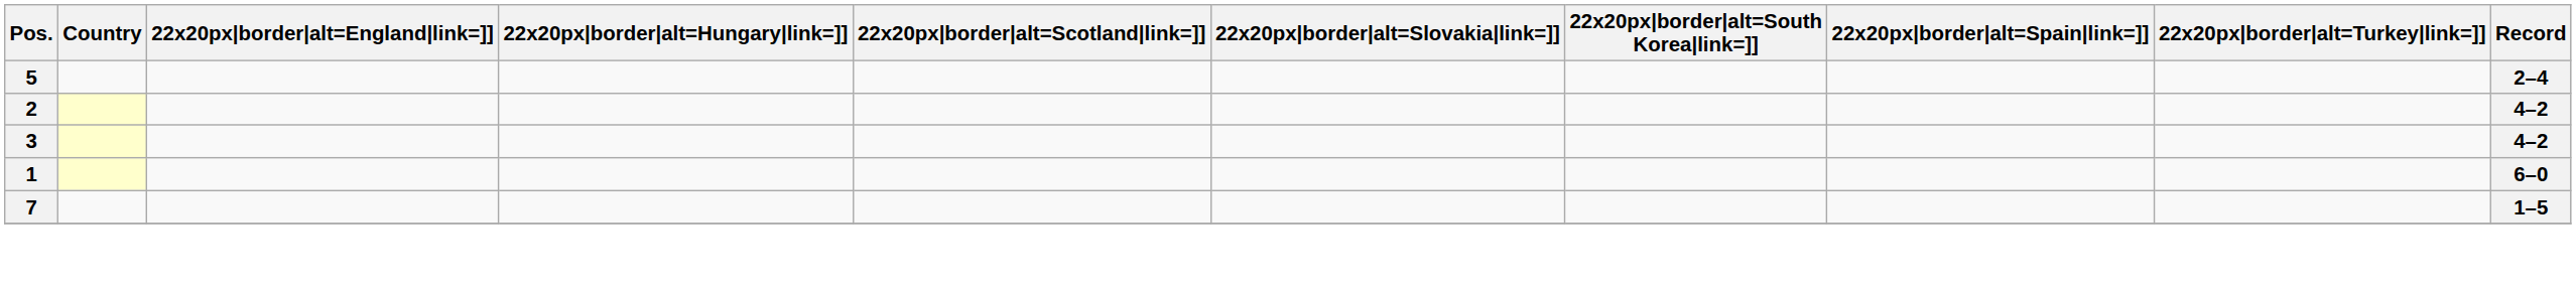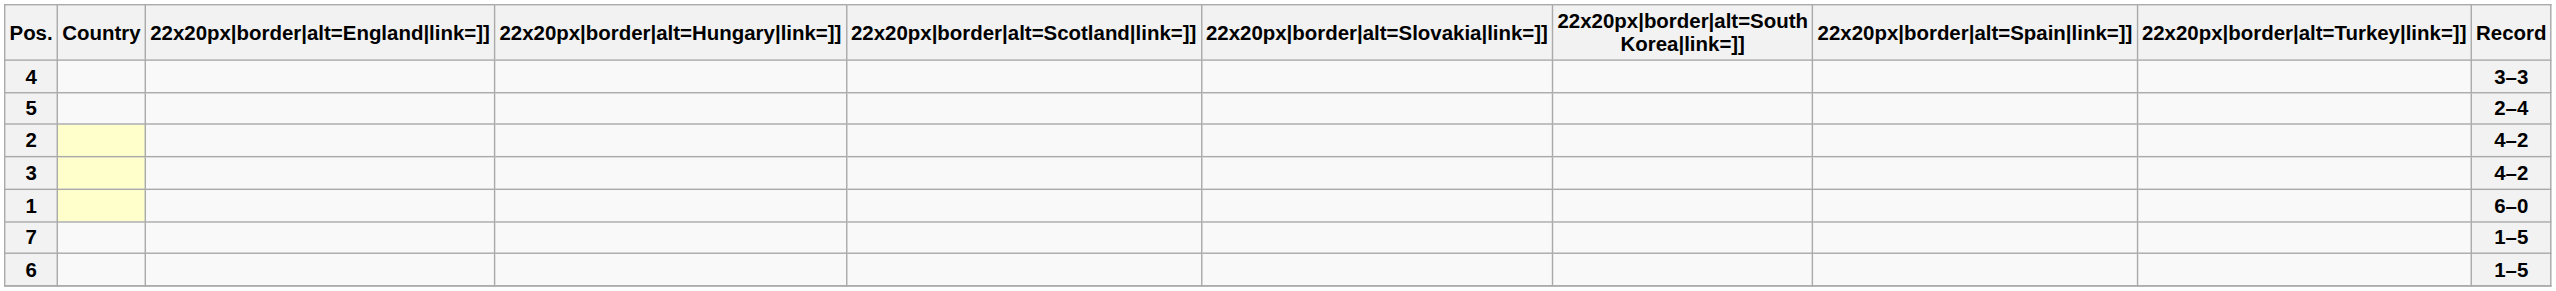+ row: 4 | 3–3
+ row: 6 | 1–5
